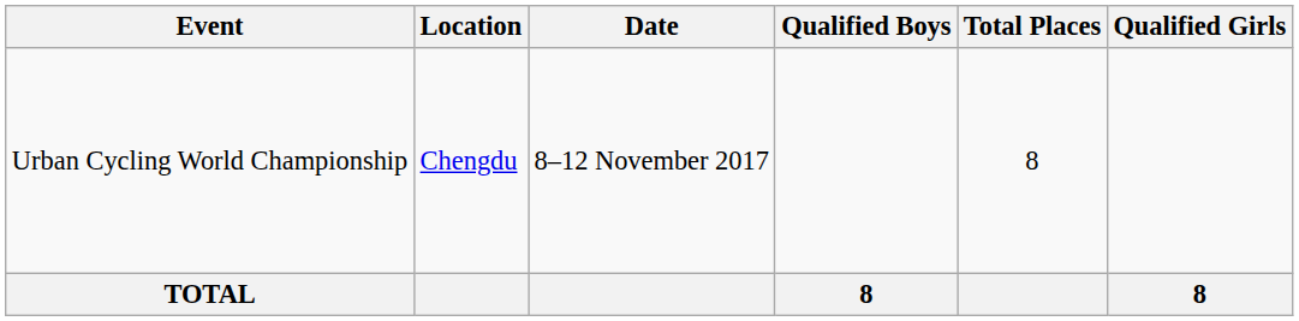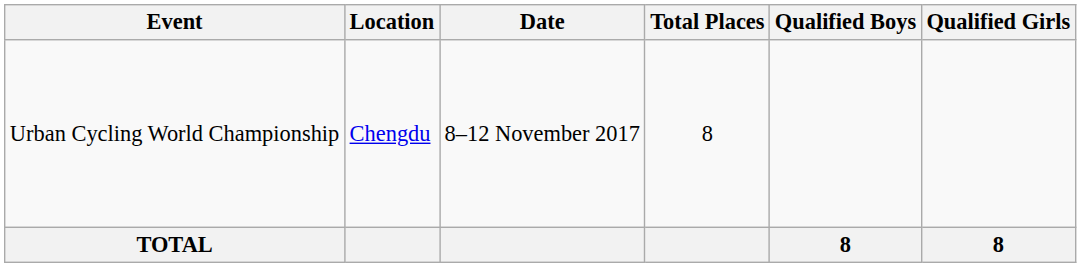columns swapped: Total Places <-> Qualified Boys
